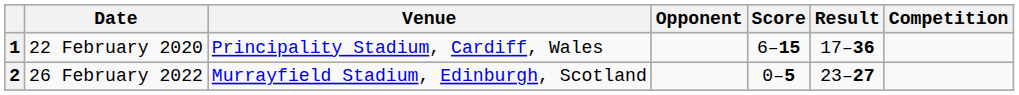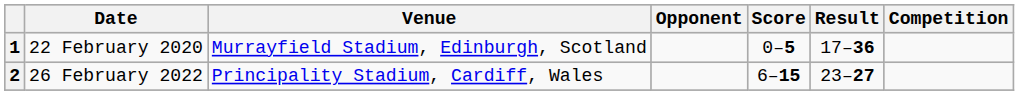1 | Venue: Principality Stadium, Cardiff, Wales -> Murrayfield Stadium, Edinburgh, Scotland
1 | Score: 6–15 -> 0–5
2 | Venue: Murrayfield Stadium, Edinburgh, Scotland -> Principality Stadium, Cardiff, Wales
2 | Score: 0–5 -> 6–15
